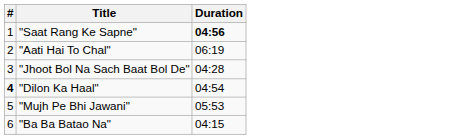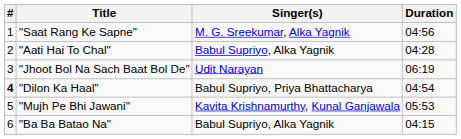+ column: Singer(s) | M. G. Sreekumar, Alka Yagnik | Babul Supriyo, Alka Yagnik | Udit Narayan | Babul Supriyo, Priya Bhattacharya | Kavita Krishnamurthy, Kunal Ganjawala | Babul Supriyo, Alka Yagnik
"Saat Rang Ke Sapne" | Duration: bold -> normal
"Aati Hai To Chal" | Duration: 06:19 -> 04:28
"Jhoot Bol Na Sach Baat Bol De" | Duration: 04:28 -> 06:19
